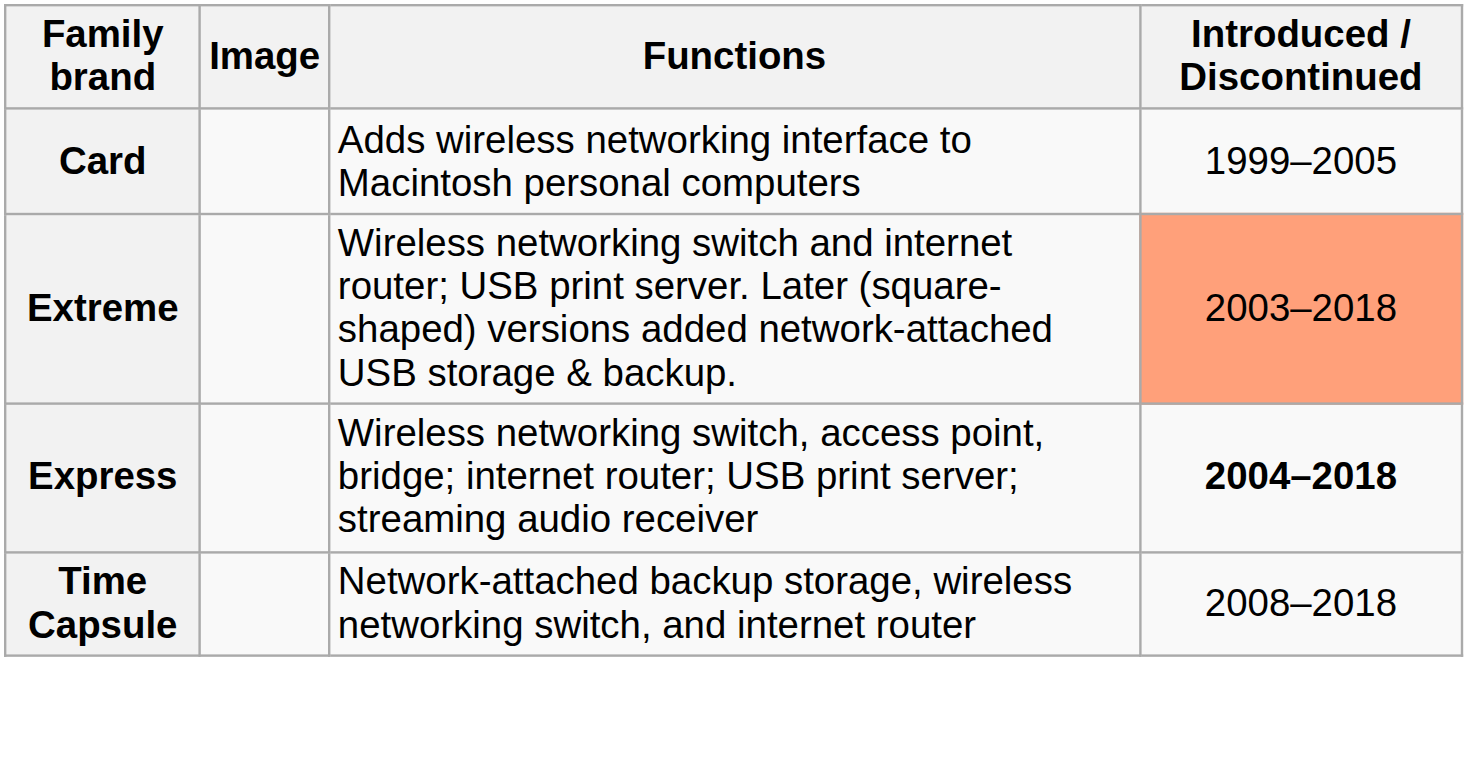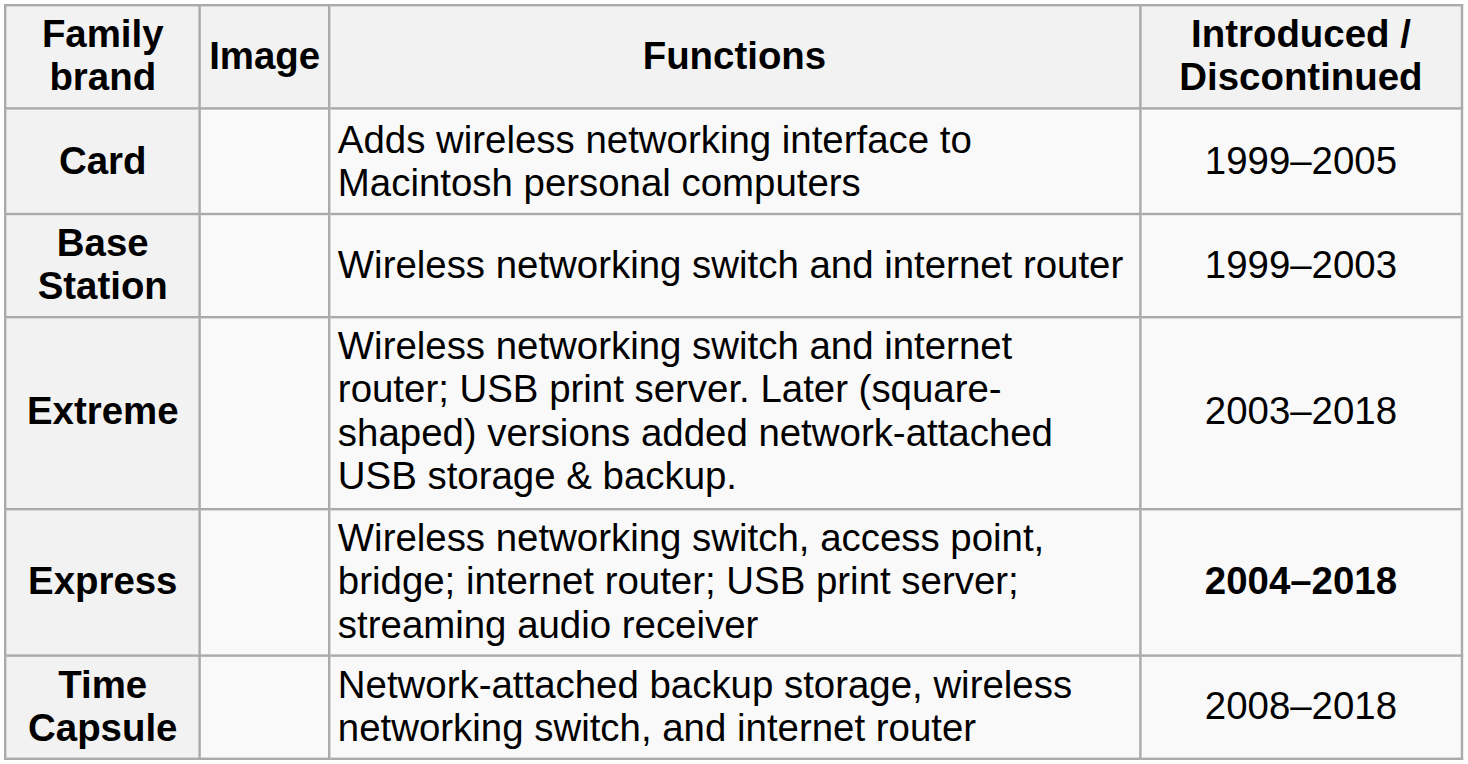+ row: Base Station | Wireless networking switch and internet router | 1999–2003
Extreme | Introduced / Discontinued: lightsalmon background -> no background
